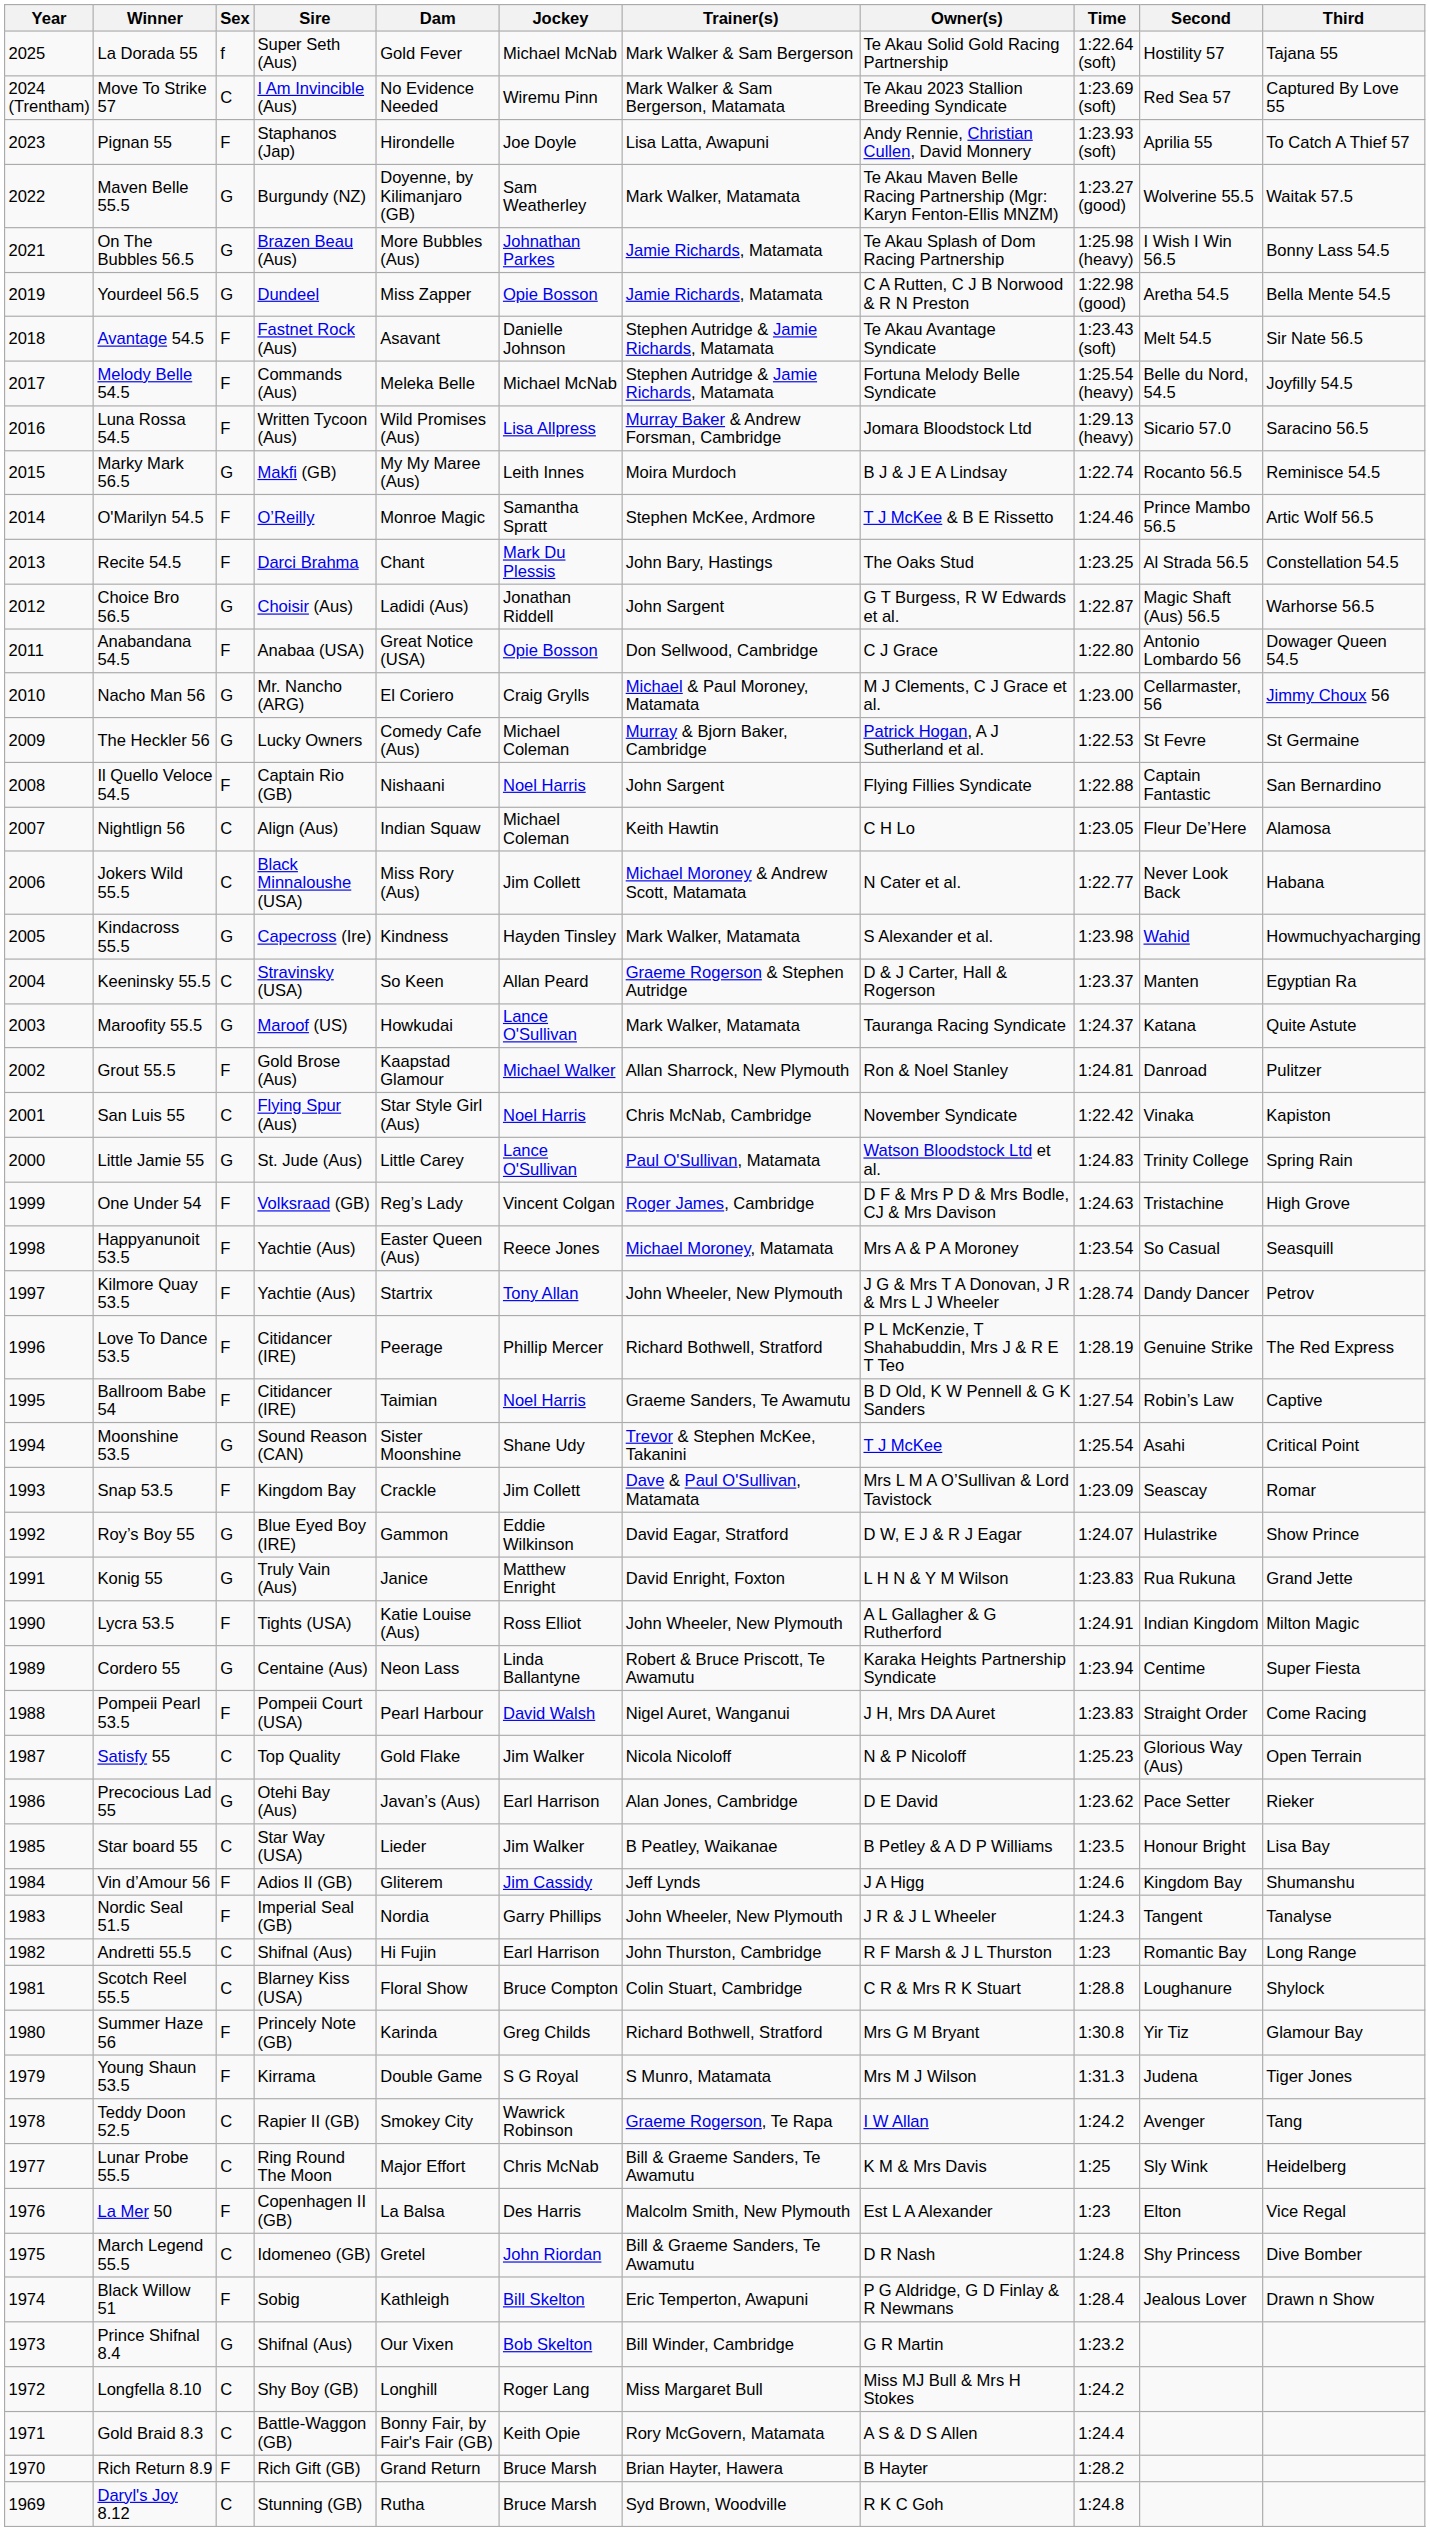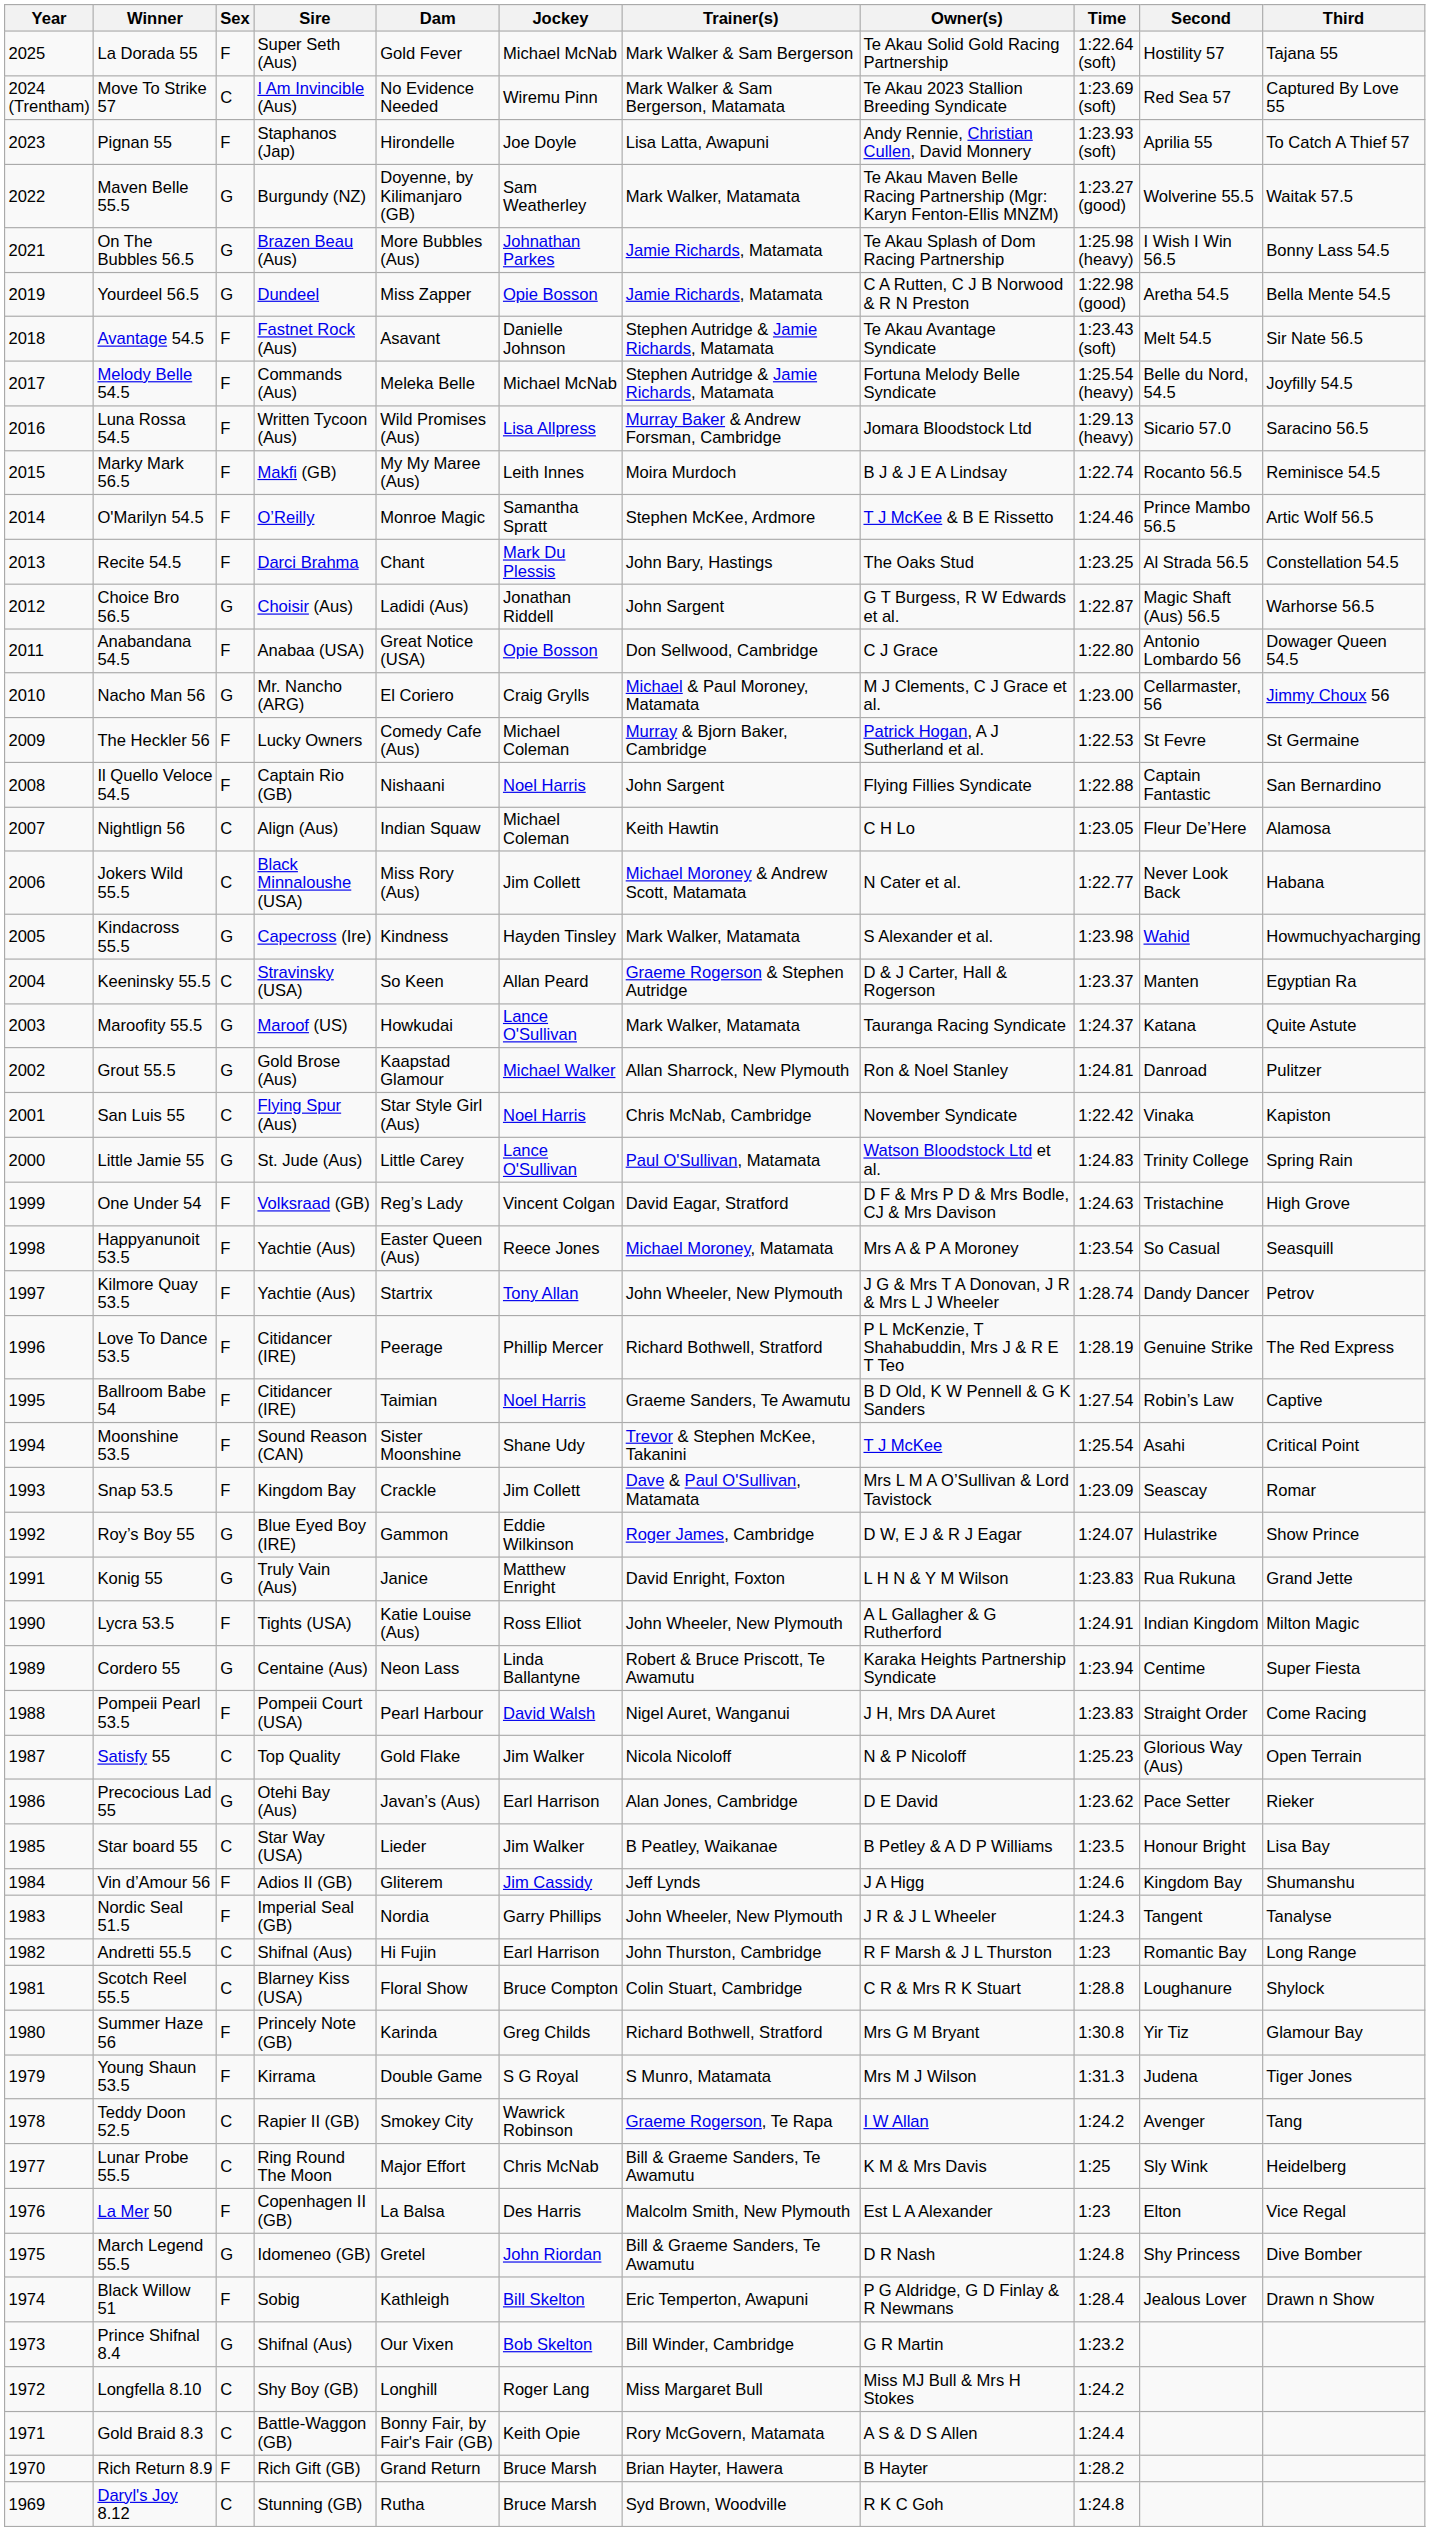La Dorada 55 | Sex: f -> F
Marky Mark 56.5 | Sex: G -> F
The Heckler 56 | Sex: G -> F
Grout 55.5 | Sex: F -> G
One Under 54 | Trainer(s): Roger James, Cambridge -> David Eagar, Stratford
Moonshine 53.5 | Sex: G -> F
Roy’s Boy 55 | Trainer(s): David Eagar, Stratford -> Roger James, Cambridge
March Legend 55.5 | Sex: C -> G
